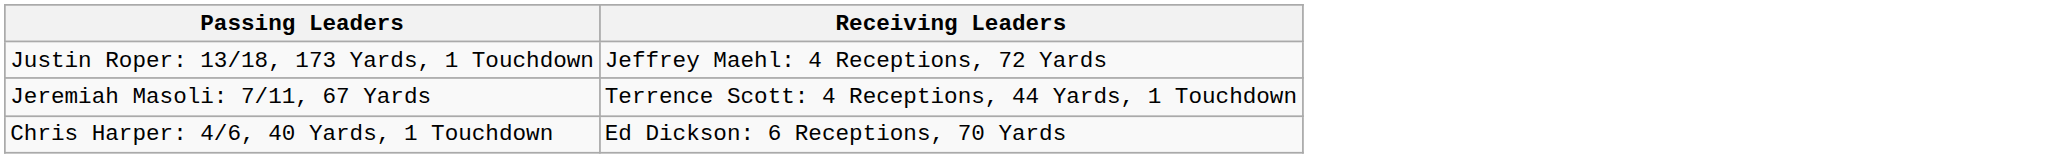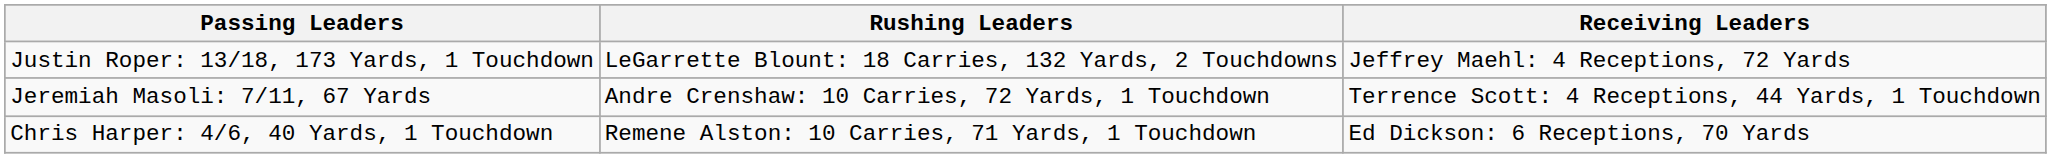+ column: Rushing Leaders | LeGarrette Blount: 18 Carries, 132 Yards, 2 Touchdowns | Andre Crenshaw: 10 Carries, 72 Yards, 1 Touchdown | Remene Alston: 10 Carries, 71 Yards, 1 Touchdown
